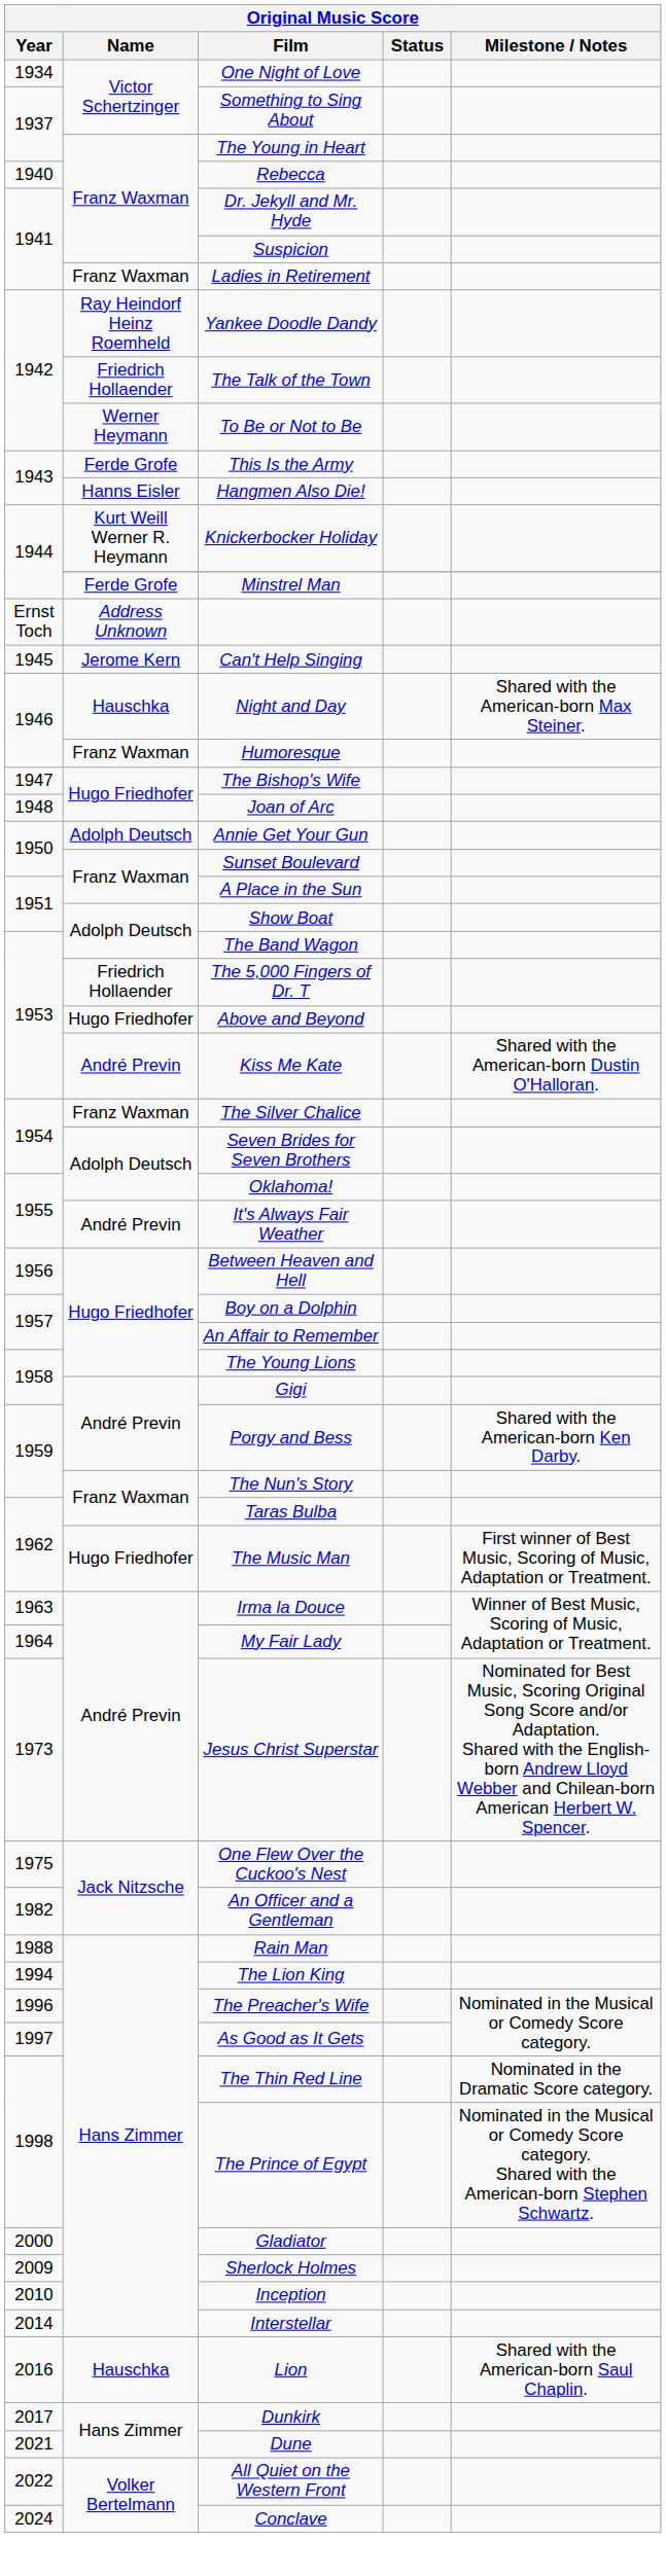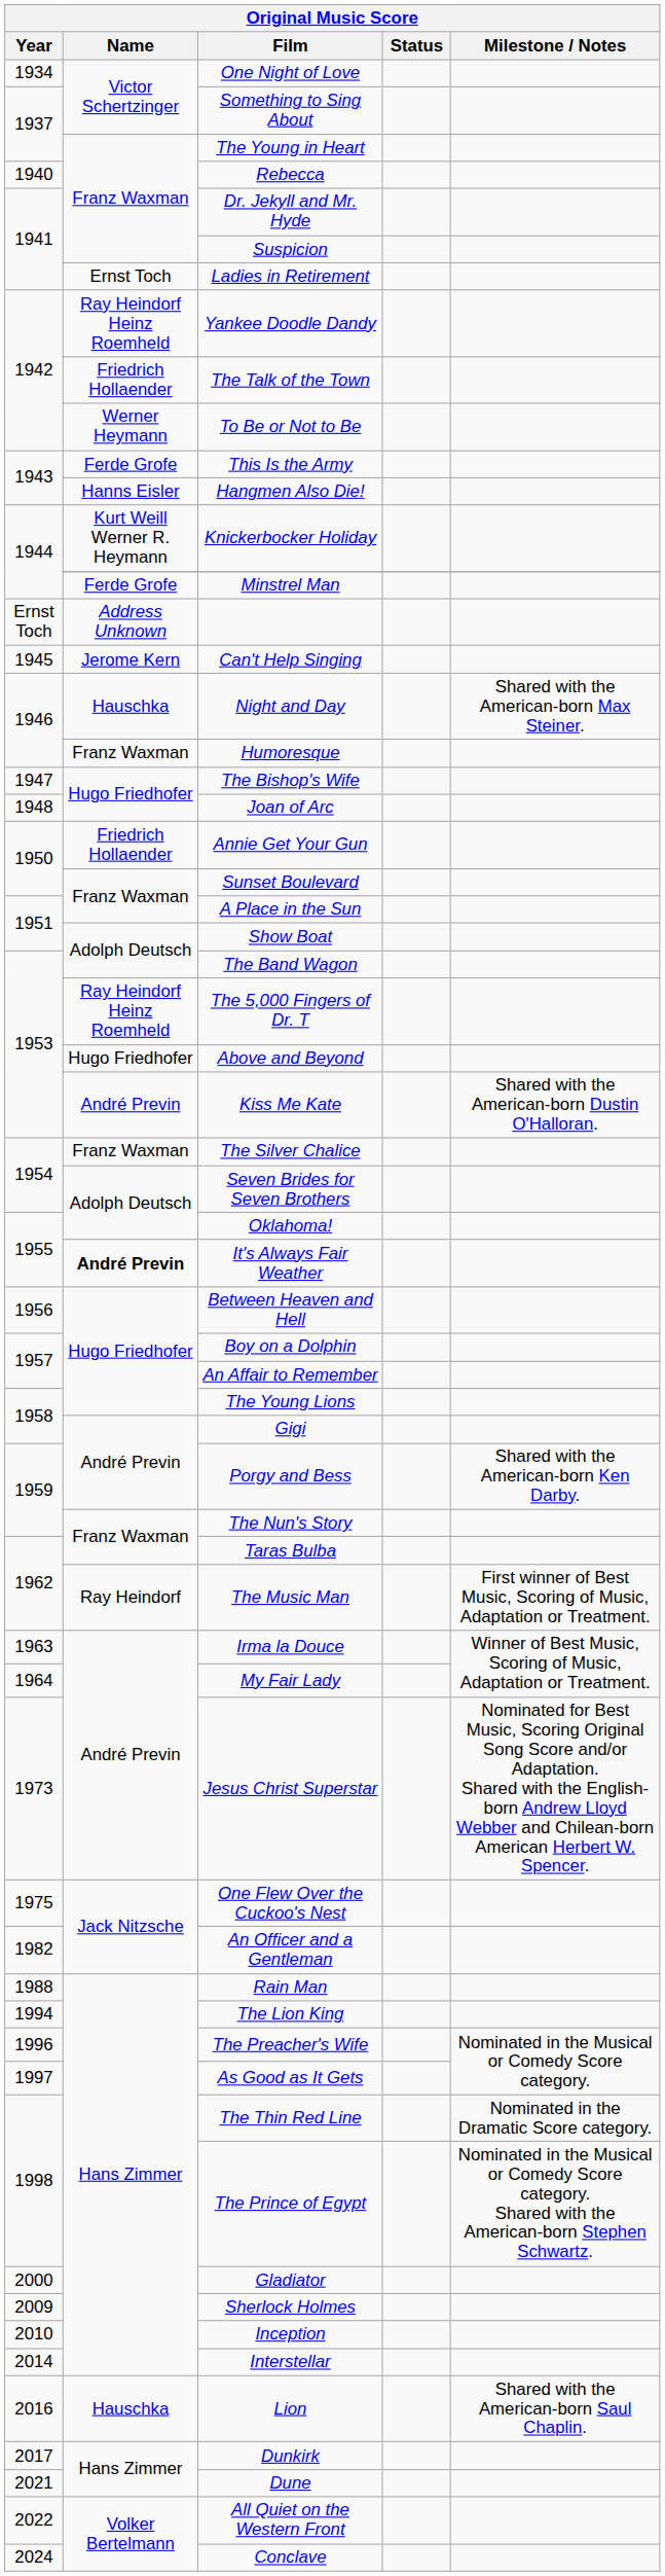Ladies in Retirement | Name: Franz Waxman -> Ernst Toch
Annie Get Your Gun | Name: Adolph Deutsch -> Friedrich Hollaender
The 5,000 Fingers of Dr. T | Name: Friedrich Hollaender -> Ray Heindorf Heinz Roemheld
It's Always Fair Weather | Name: normal -> bold
The Music Man | Name: Hugo Friedhofer -> Ray Heindorf
